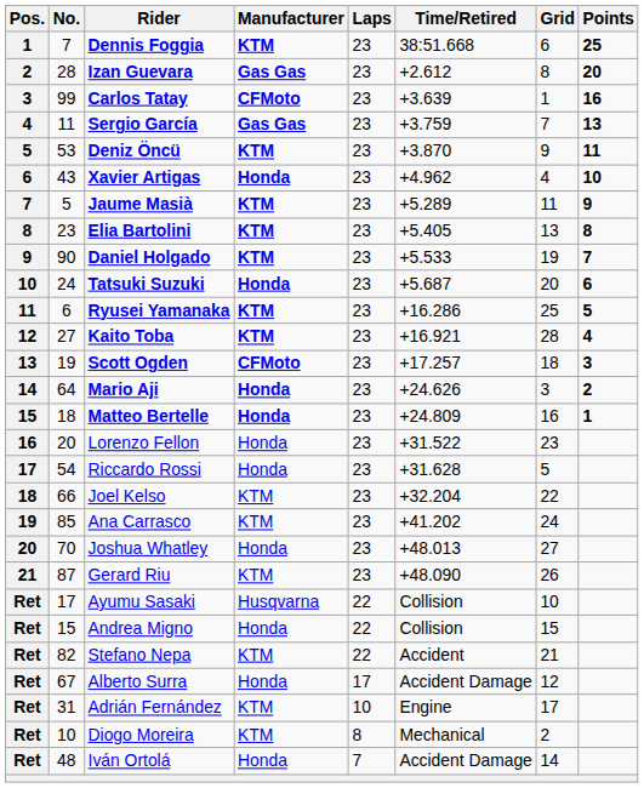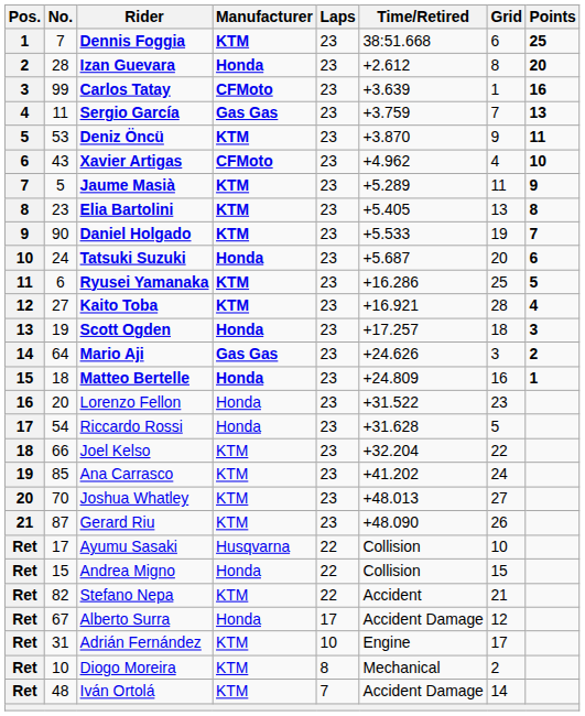Izan Guevara | Manufacturer: Gas Gas -> Honda
Xavier Artigas | Manufacturer: Honda -> CFMoto
Scott Ogden | Manufacturer: CFMoto -> Honda
Mario Aji | Manufacturer: Honda -> Gas Gas
Joshua Whatley | Manufacturer: Honda -> KTM
Iván Ortolá | Manufacturer: Honda -> KTM
